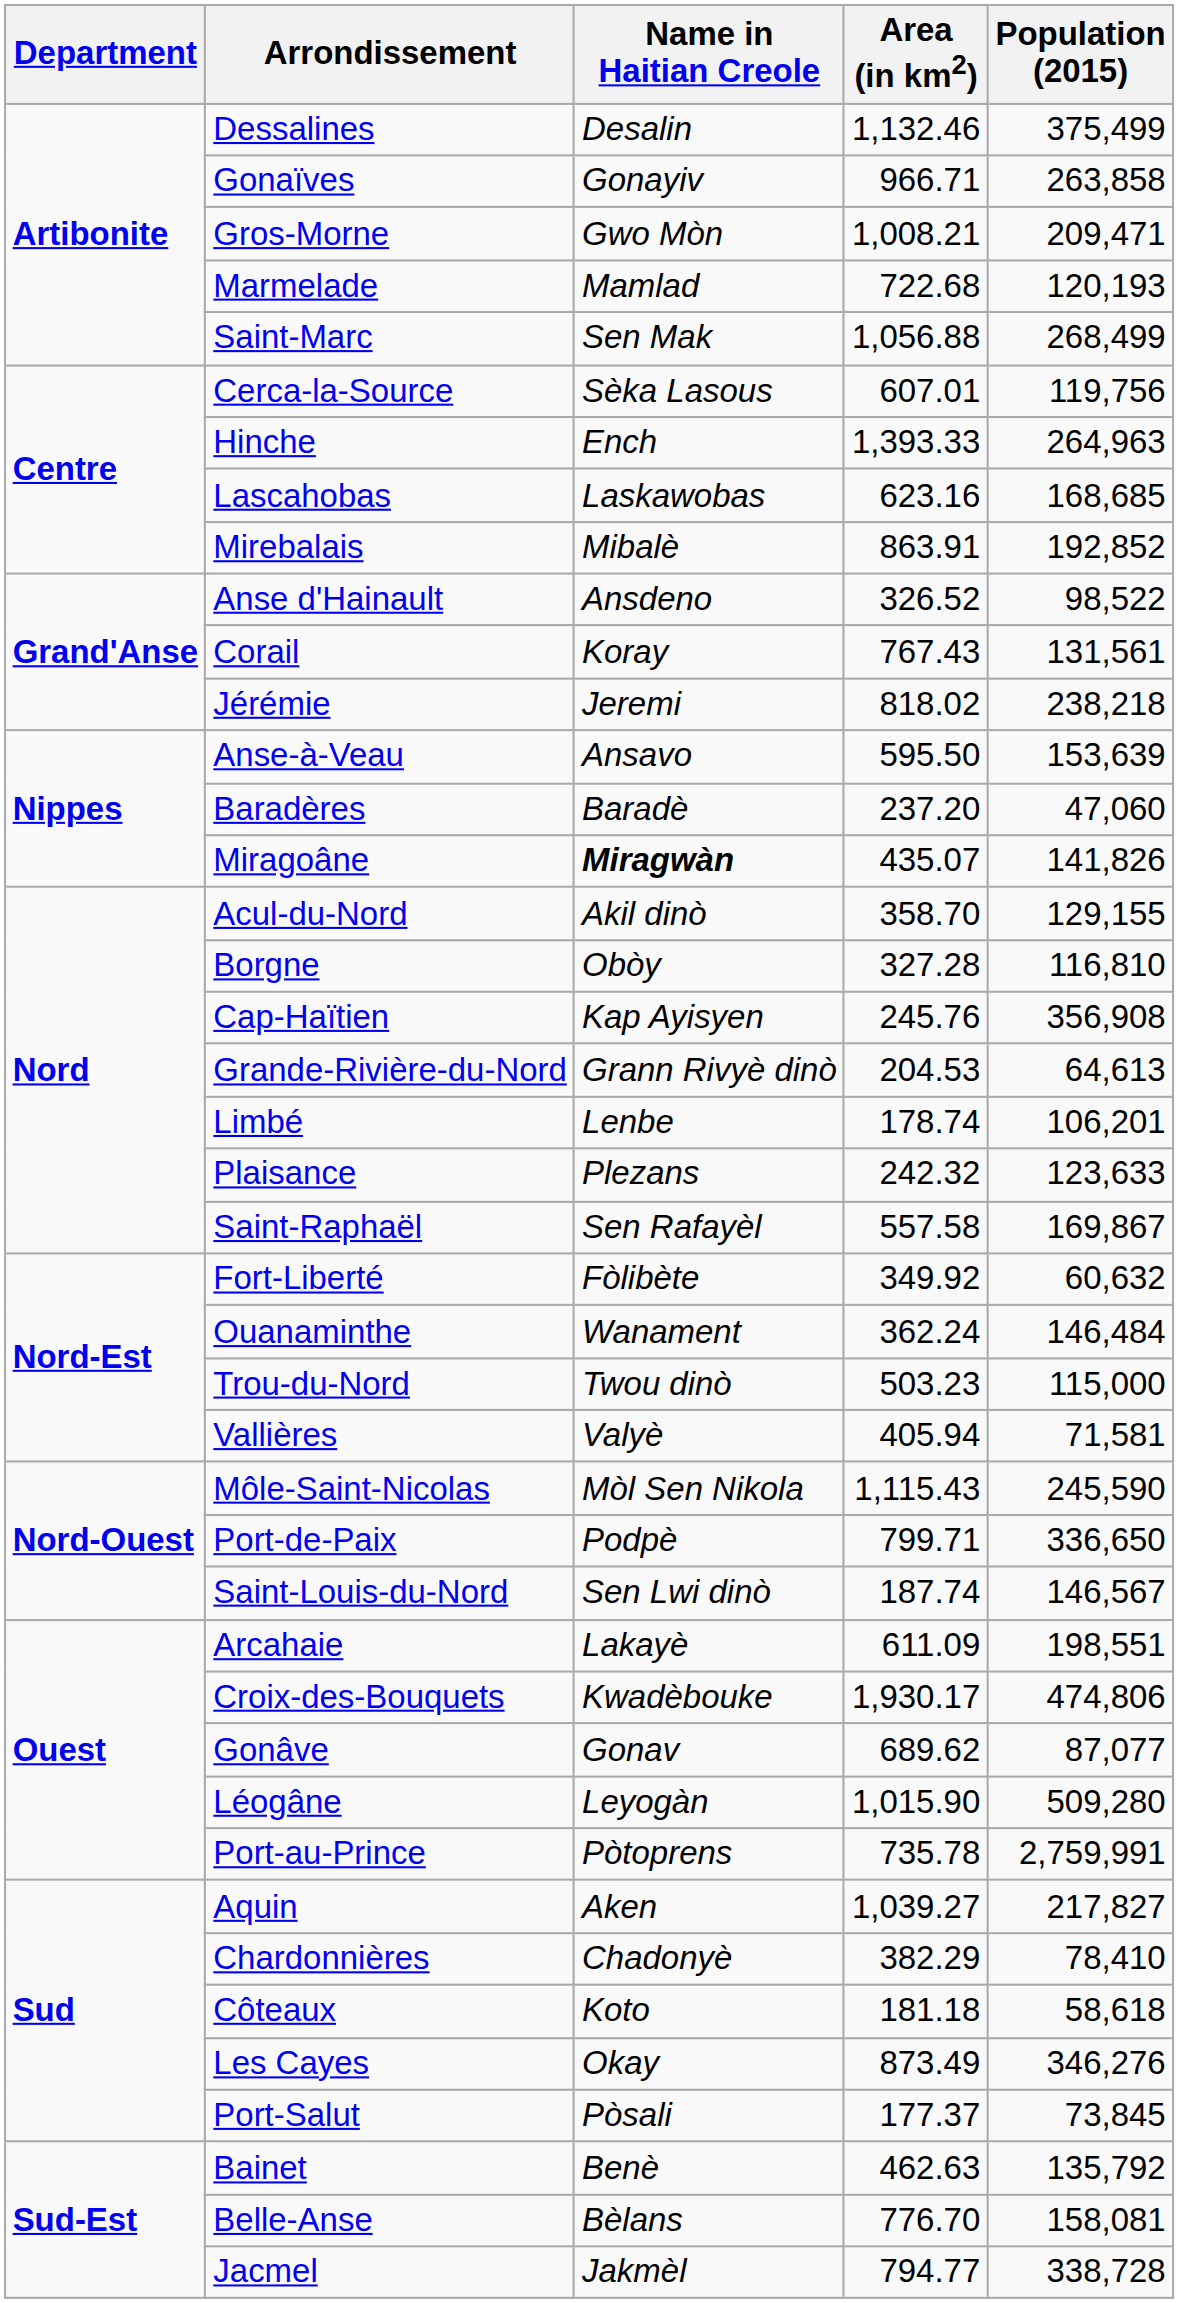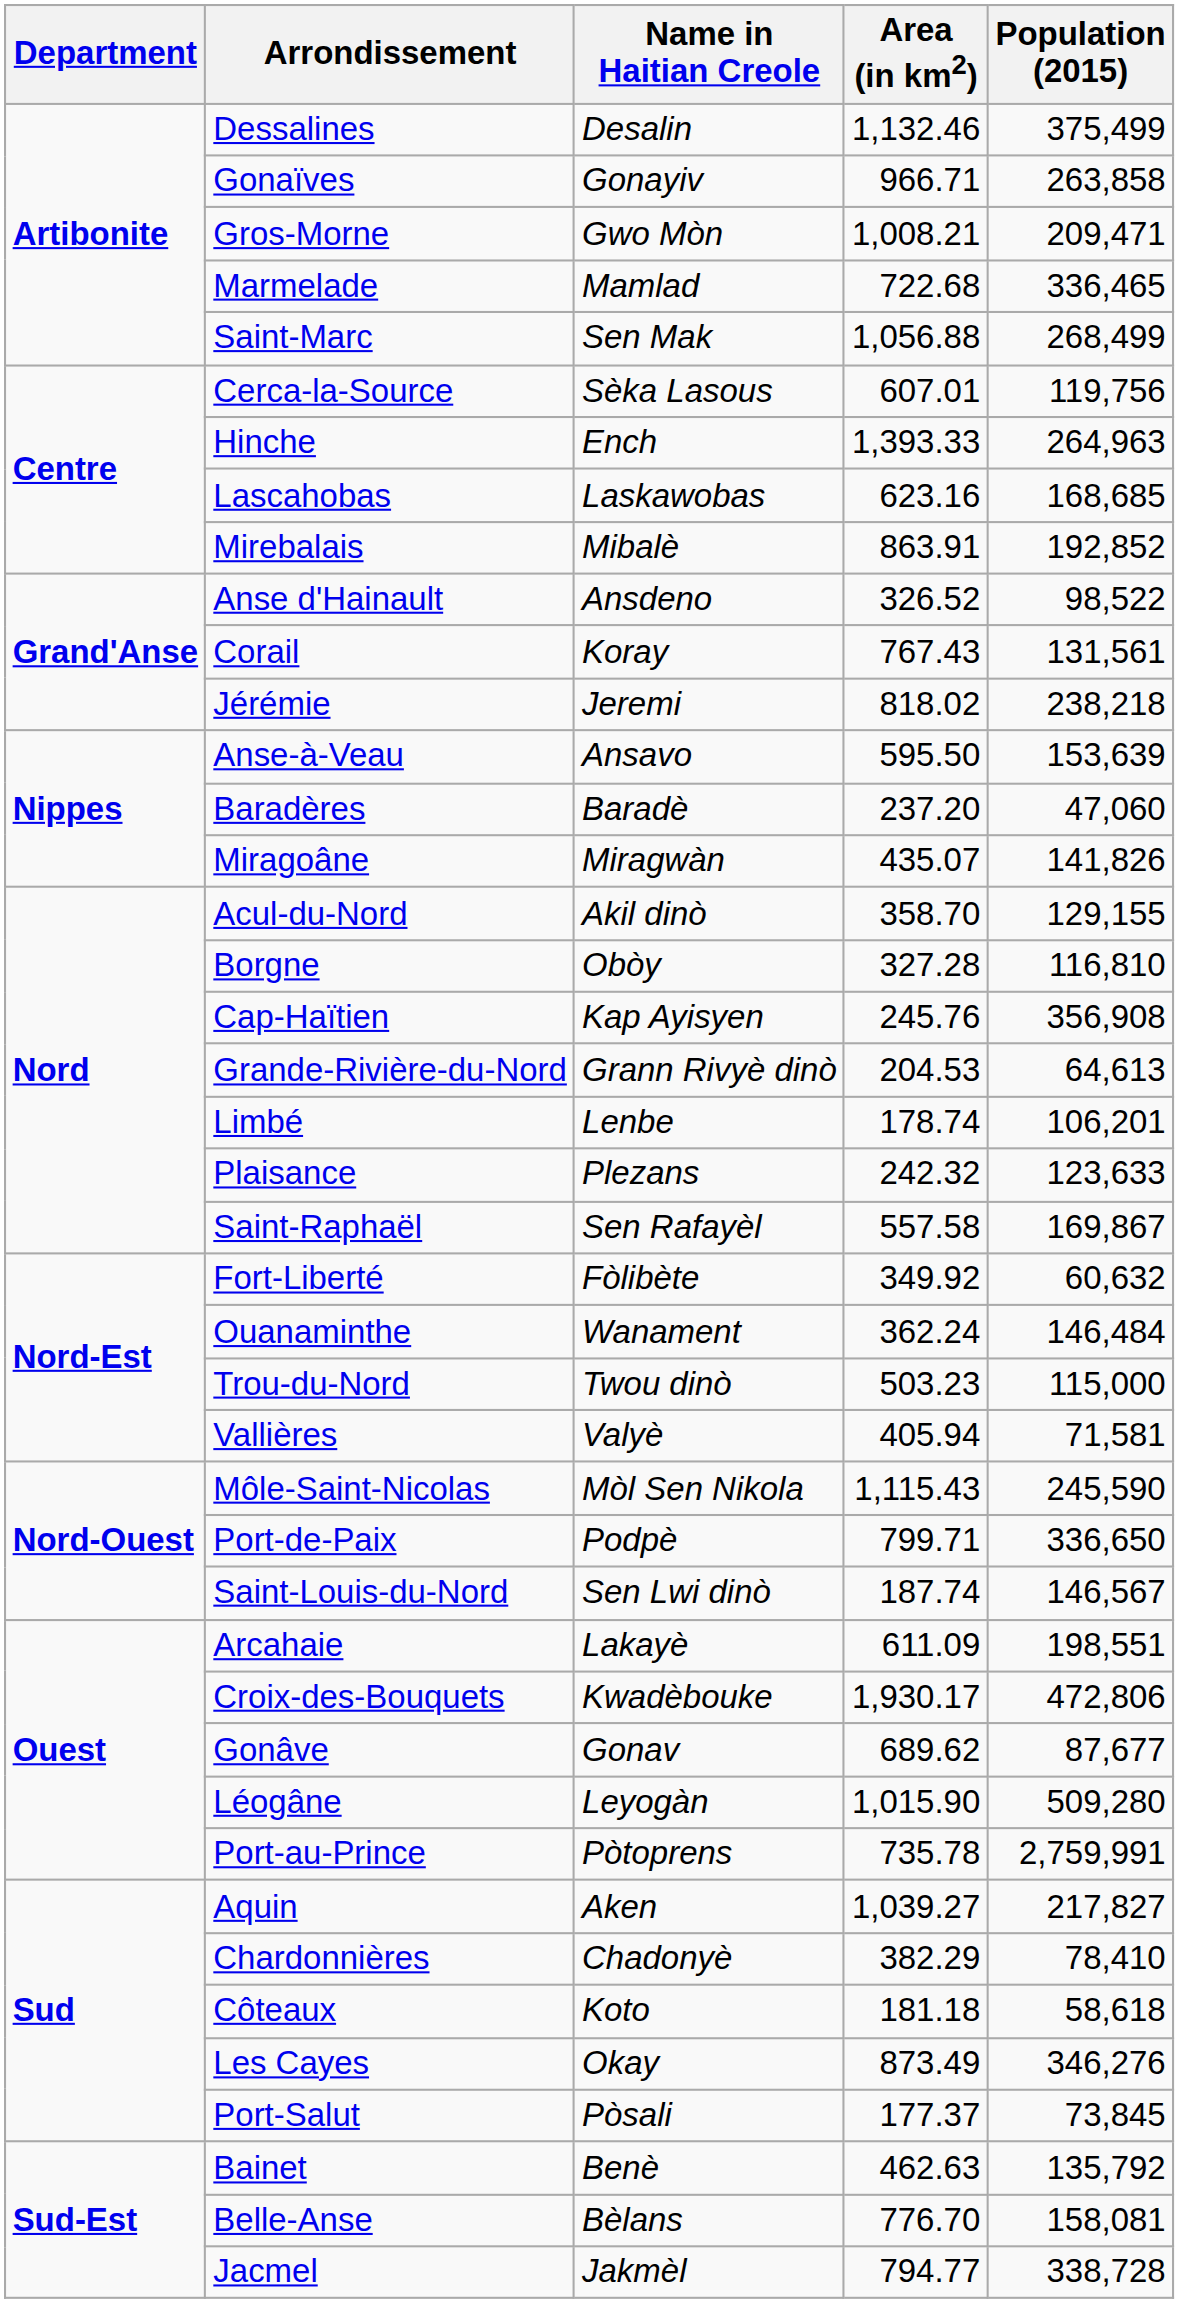Marmelade | Population (2015): 120,193 -> 336,465
Miragoâne | Name in Haitian Creole: bold -> normal
Croix-des-Bouquets | Population (2015): 474,806 -> 472,806
Gonâve | Population (2015): 87,077 -> 87,677
